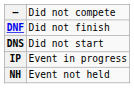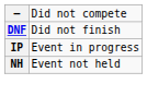- row: DNS | Did not start
